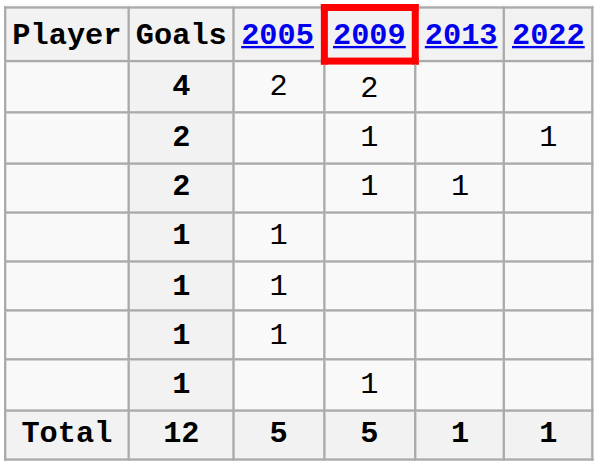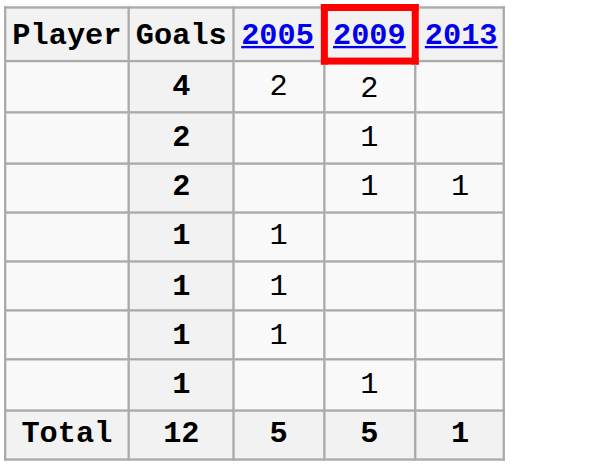- column: 2022 | 1 | 1
